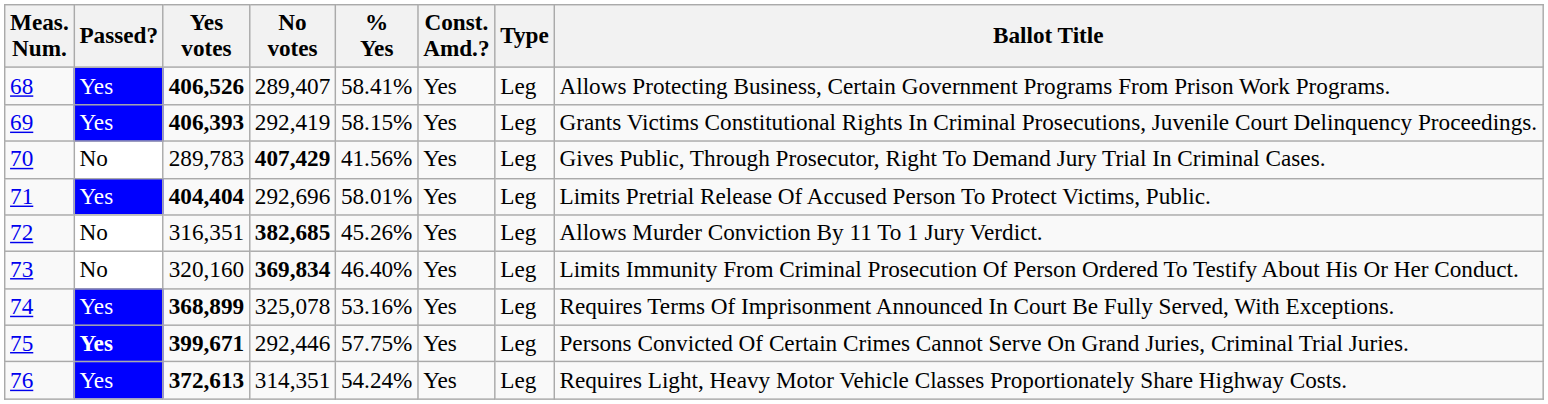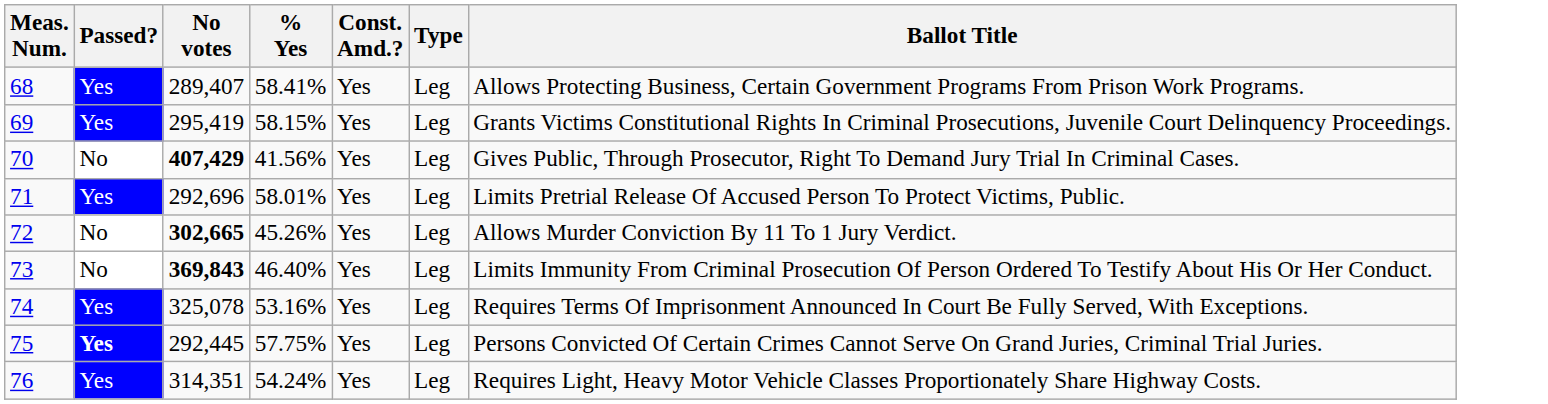- column: Yes votes | 406,526 | 406,393 | 289,783 | 404,404 | 316,351 | 320,160 | 368,899 | 399,671 | 372,613
69 | No votes: 292,419 -> 295,419
72 | No votes: 382,685 -> 302,665
73 | No votes: 369,834 -> 369,843
75 | No votes: 292,446 -> 292,445
